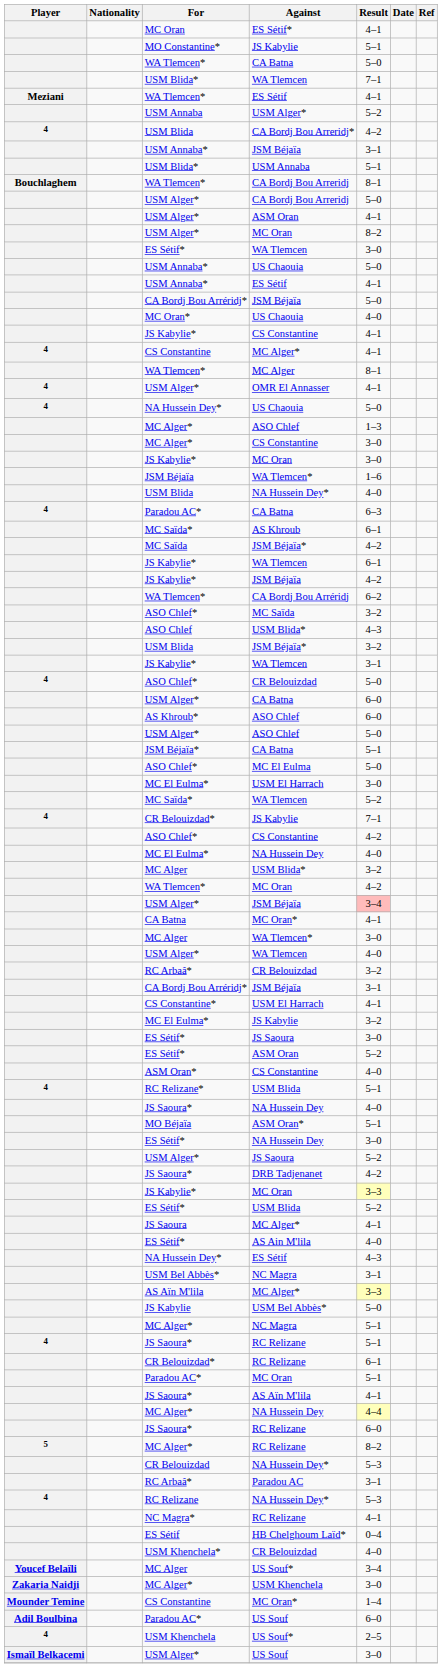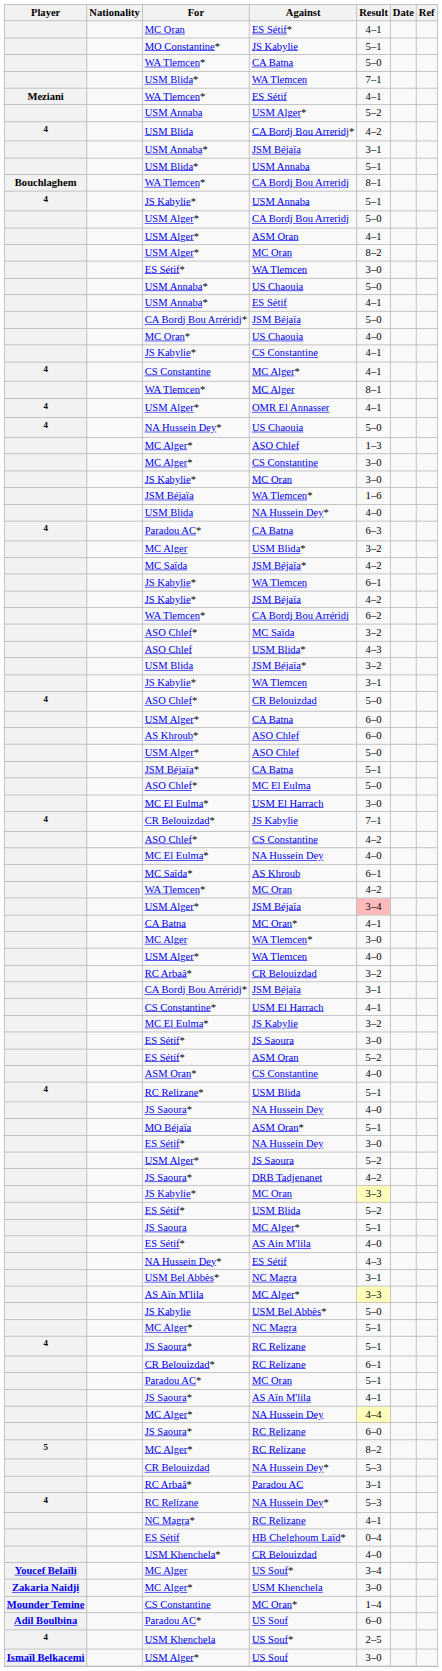+ row: 4 | JS Kabylie* | USM Annaba | 5–1
rows swapped: MC Alger / USM Blida* <-> AS Khroub
- row: MC Saïda* | WA Tlemcen | 5–2
JS Saoura / MC Alger* | Result: 4–1 -> 5–1
